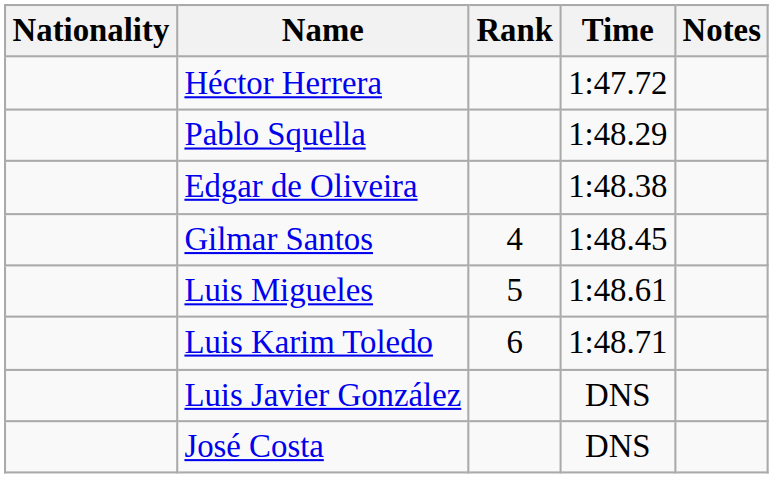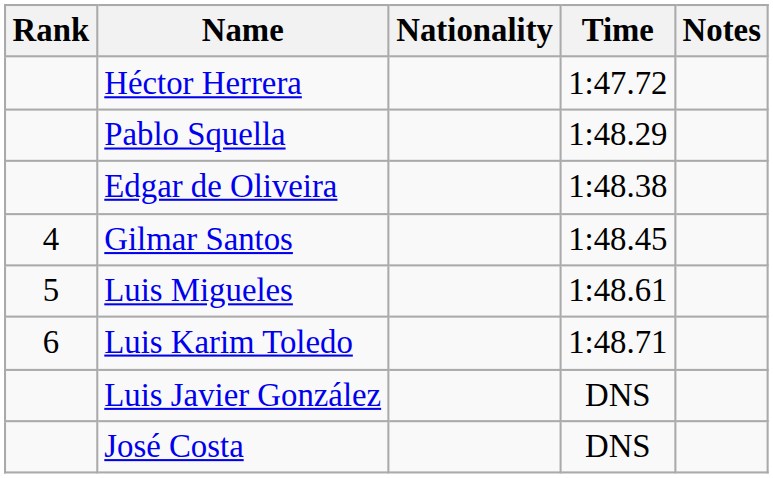columns swapped: Rank <-> Nationality
